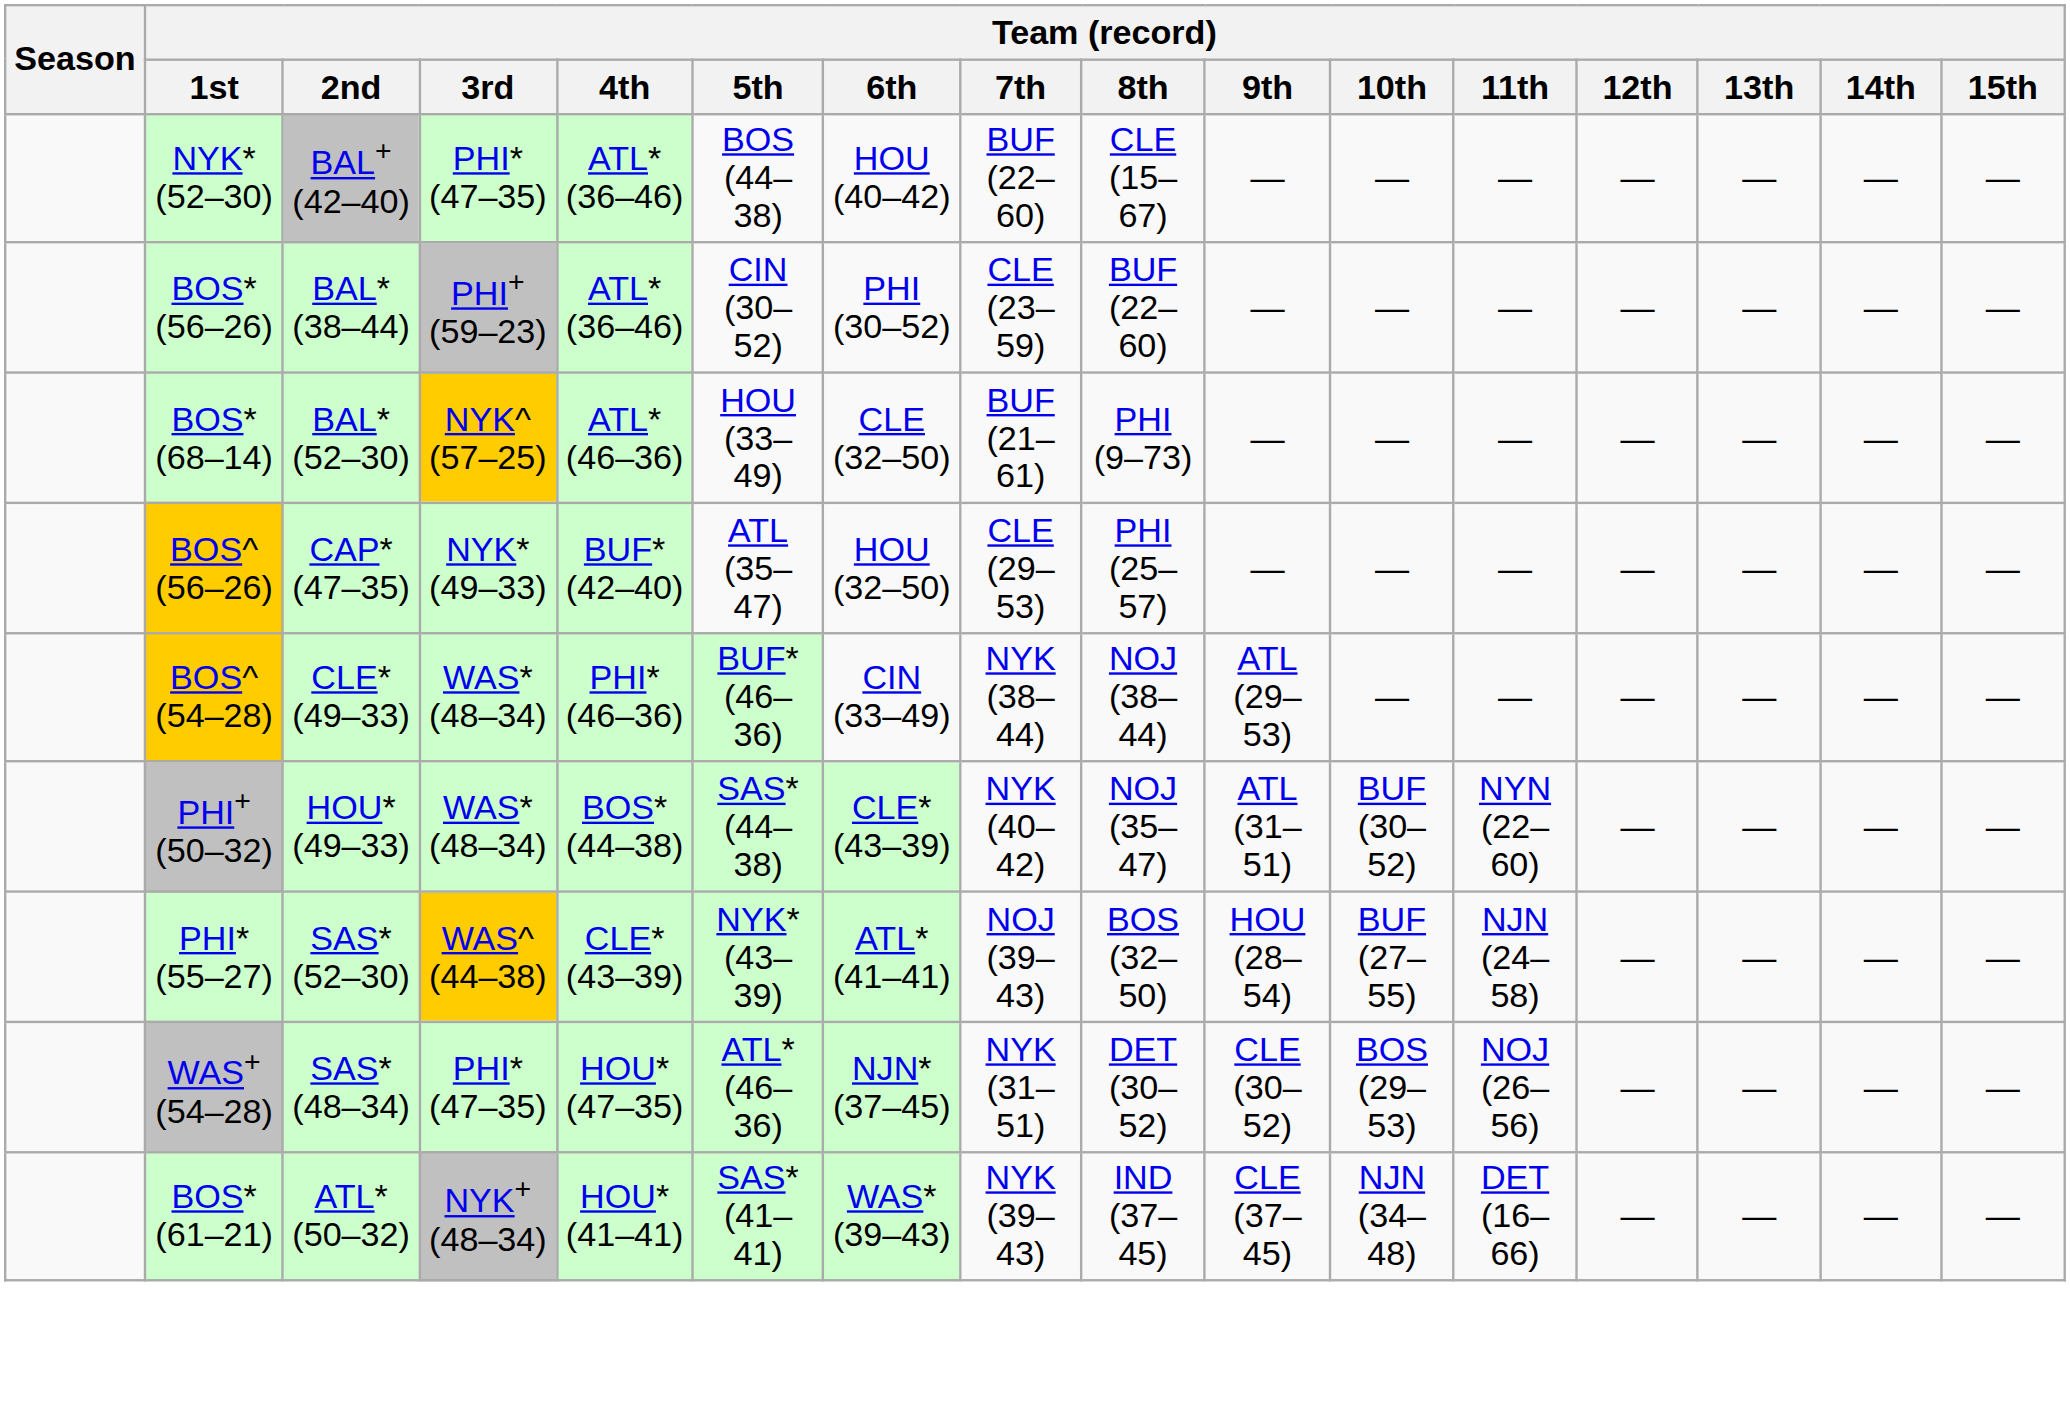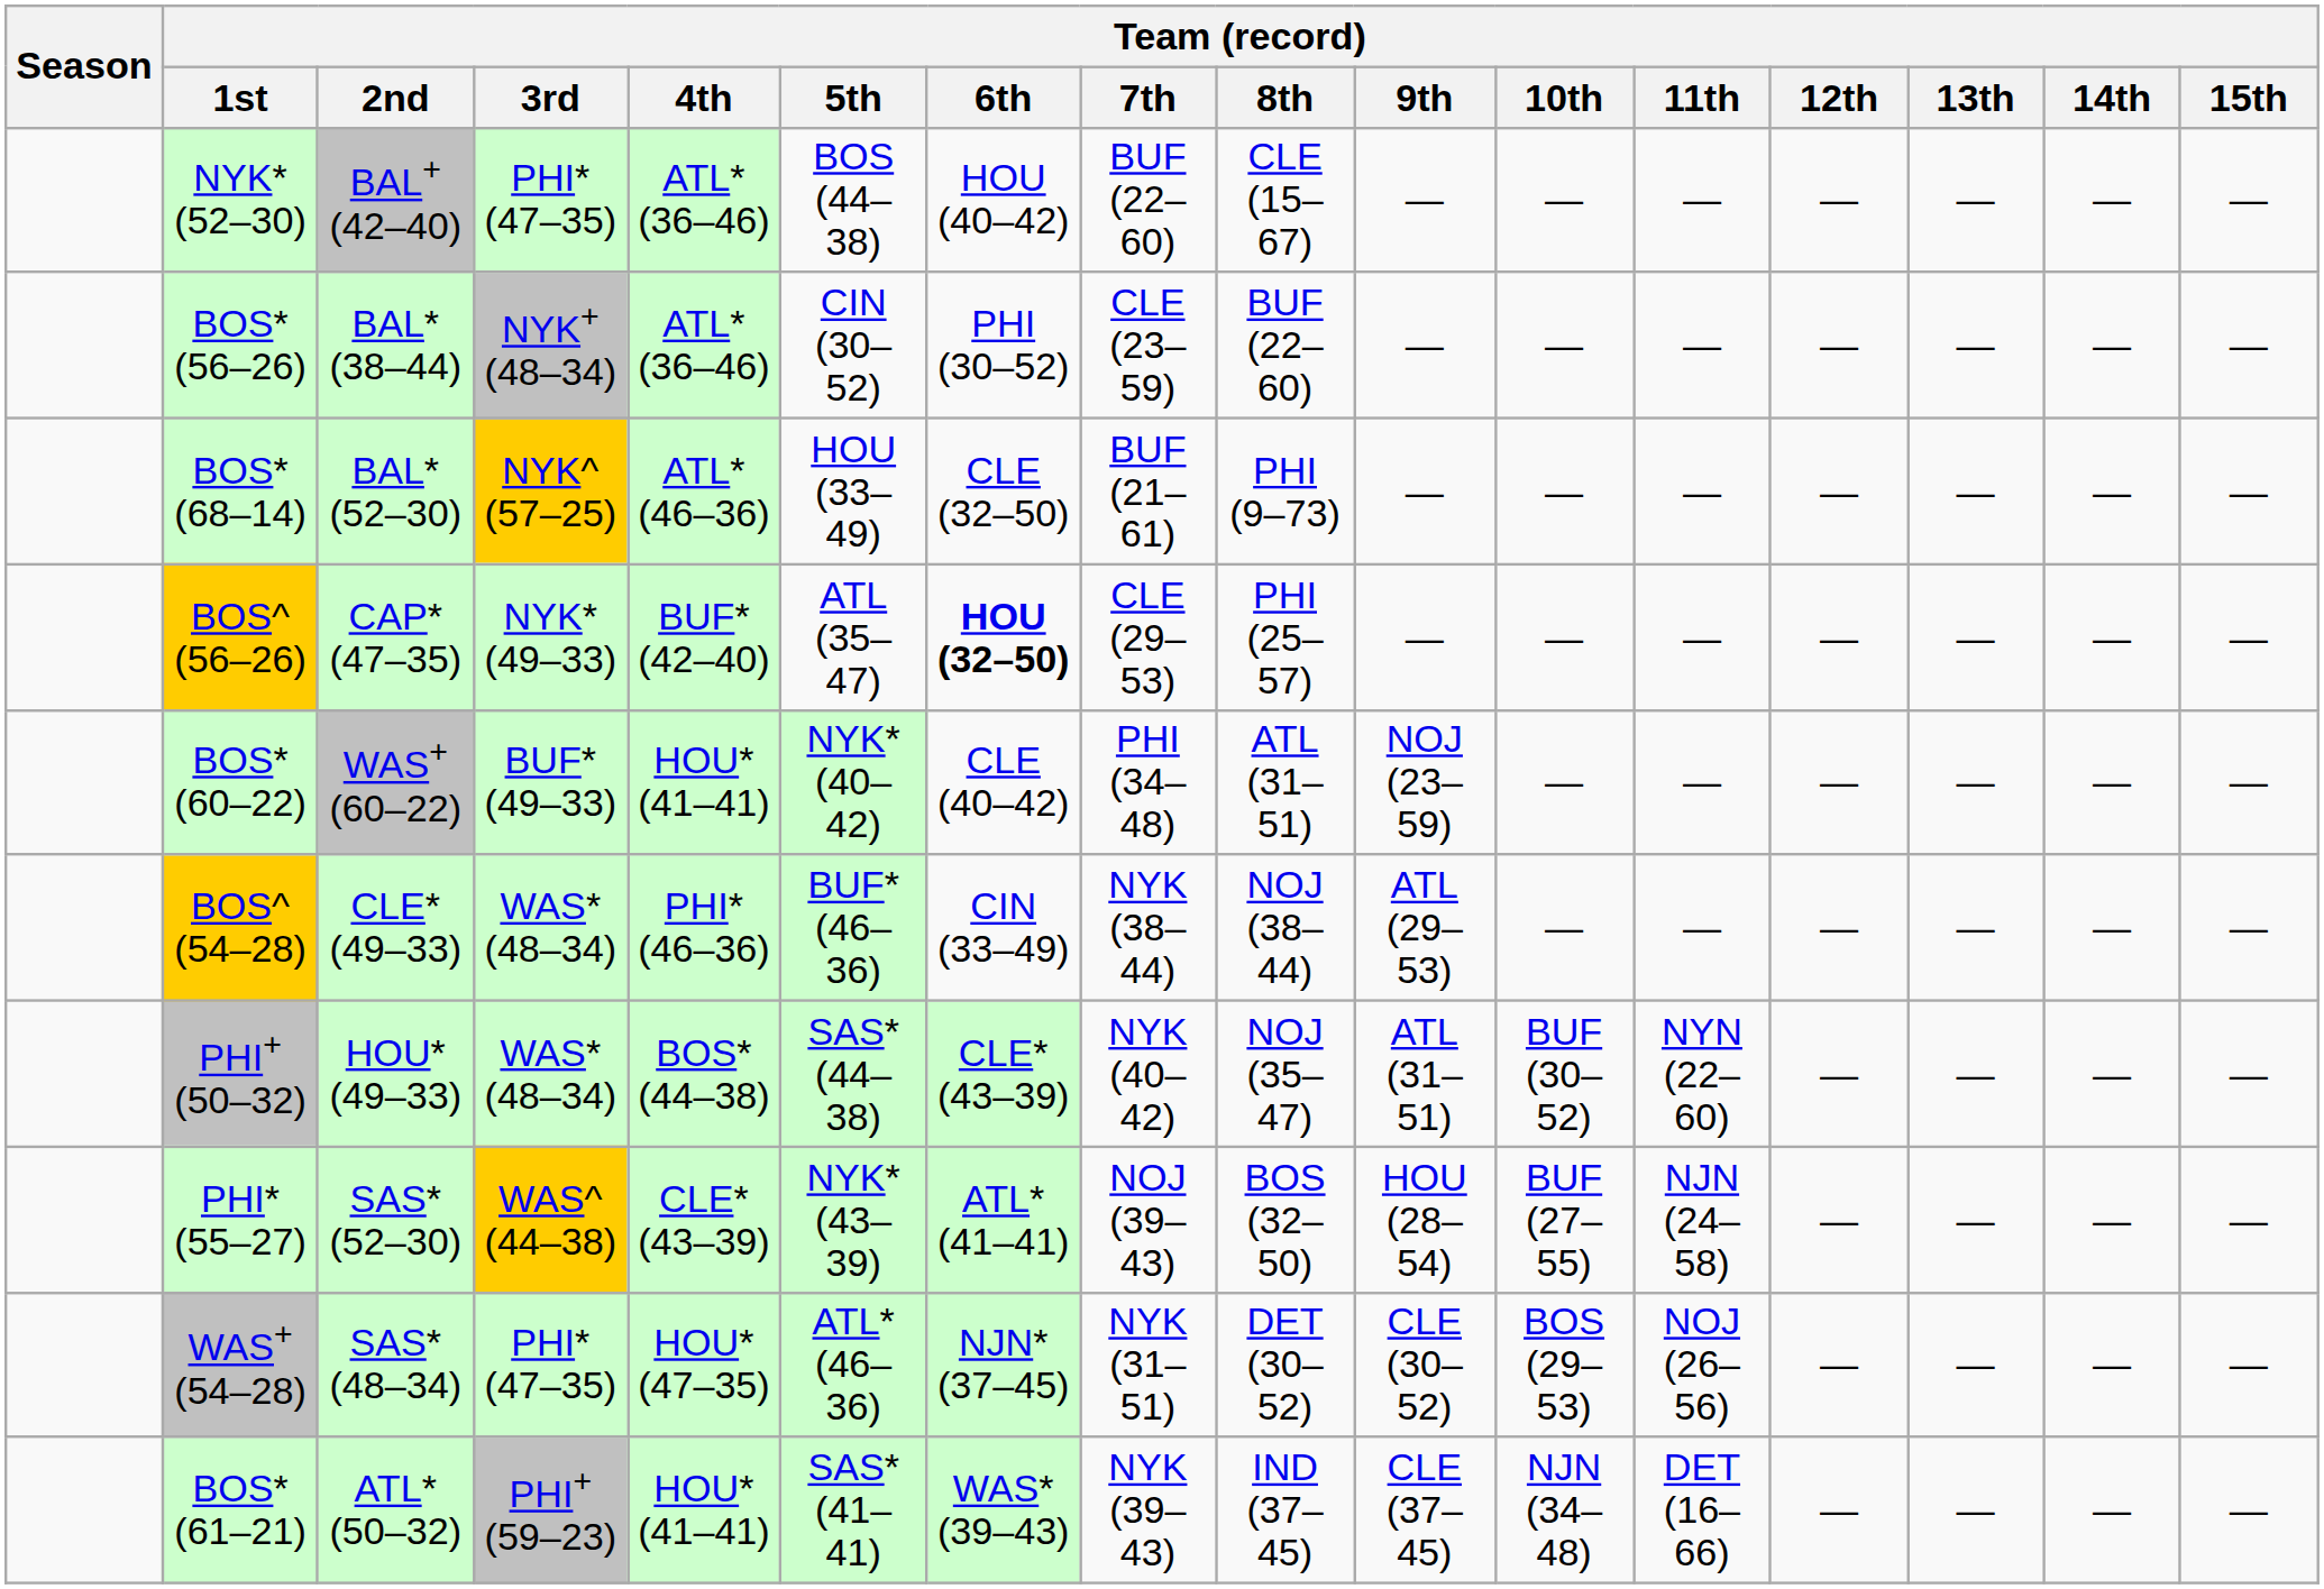BOS* (56–26) | Team (record) / 3rd: PHI+ (59–23) -> NYK+ (48–34)
BOS^ (56–26) | Team (record) / 6th: normal -> bold
+ row: BOS* (60–22) | WAS+ (60–22) | BUF* (49–33) | HOU* (41–41) | NYK* (40–42) | CLE (40–42) | PHI (34–48) | ATL (31–51) | NOJ (23–59) | — | — | — | — | — | —
BOS* (61–21) | Team (record) / 3rd: NYK+ (48–34) -> PHI+ (59–23)
